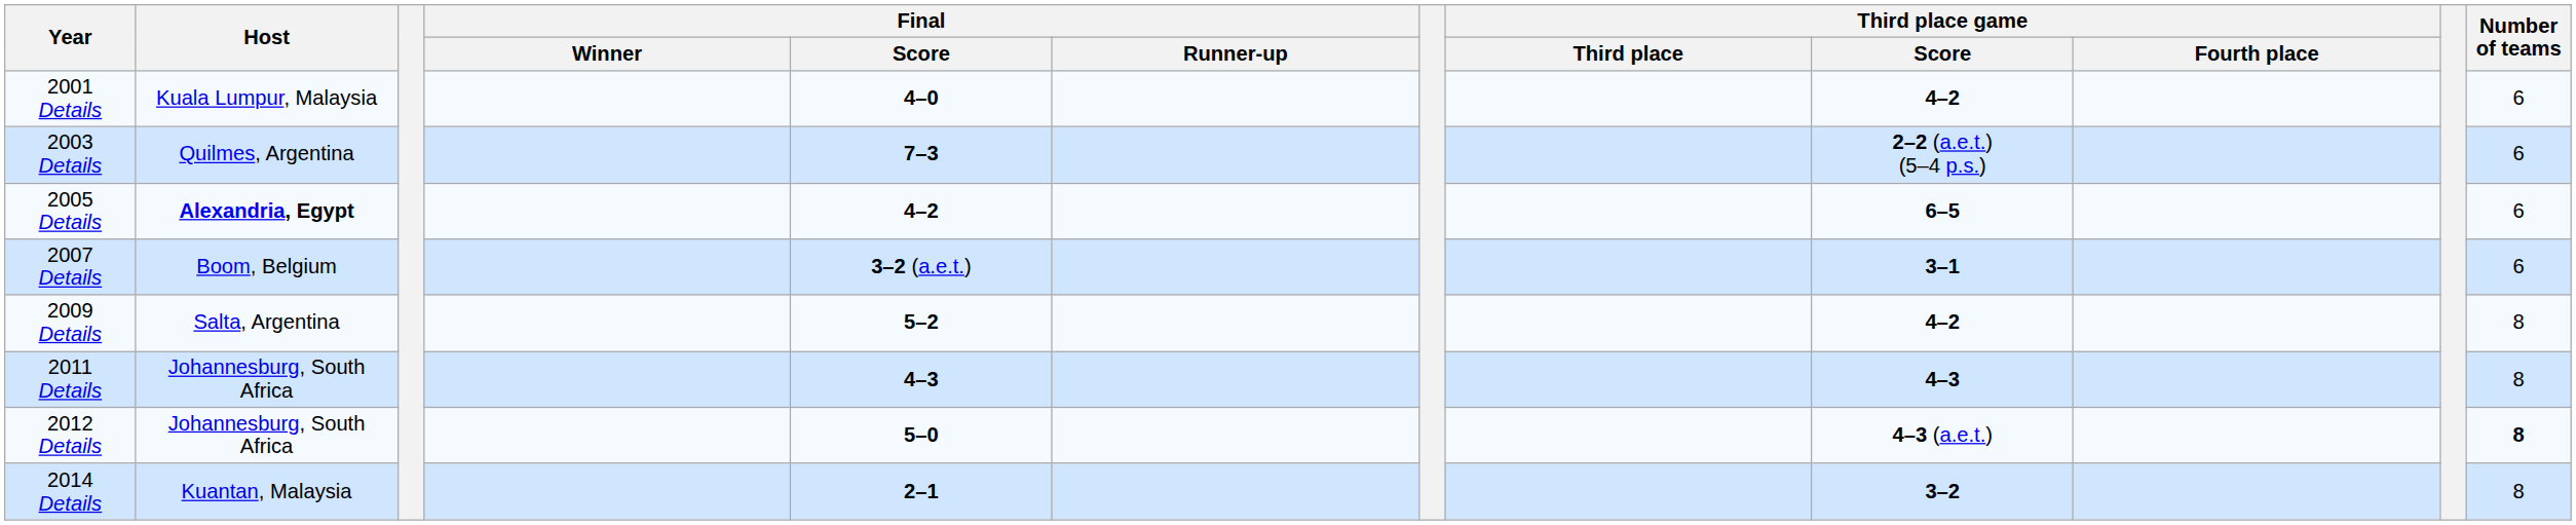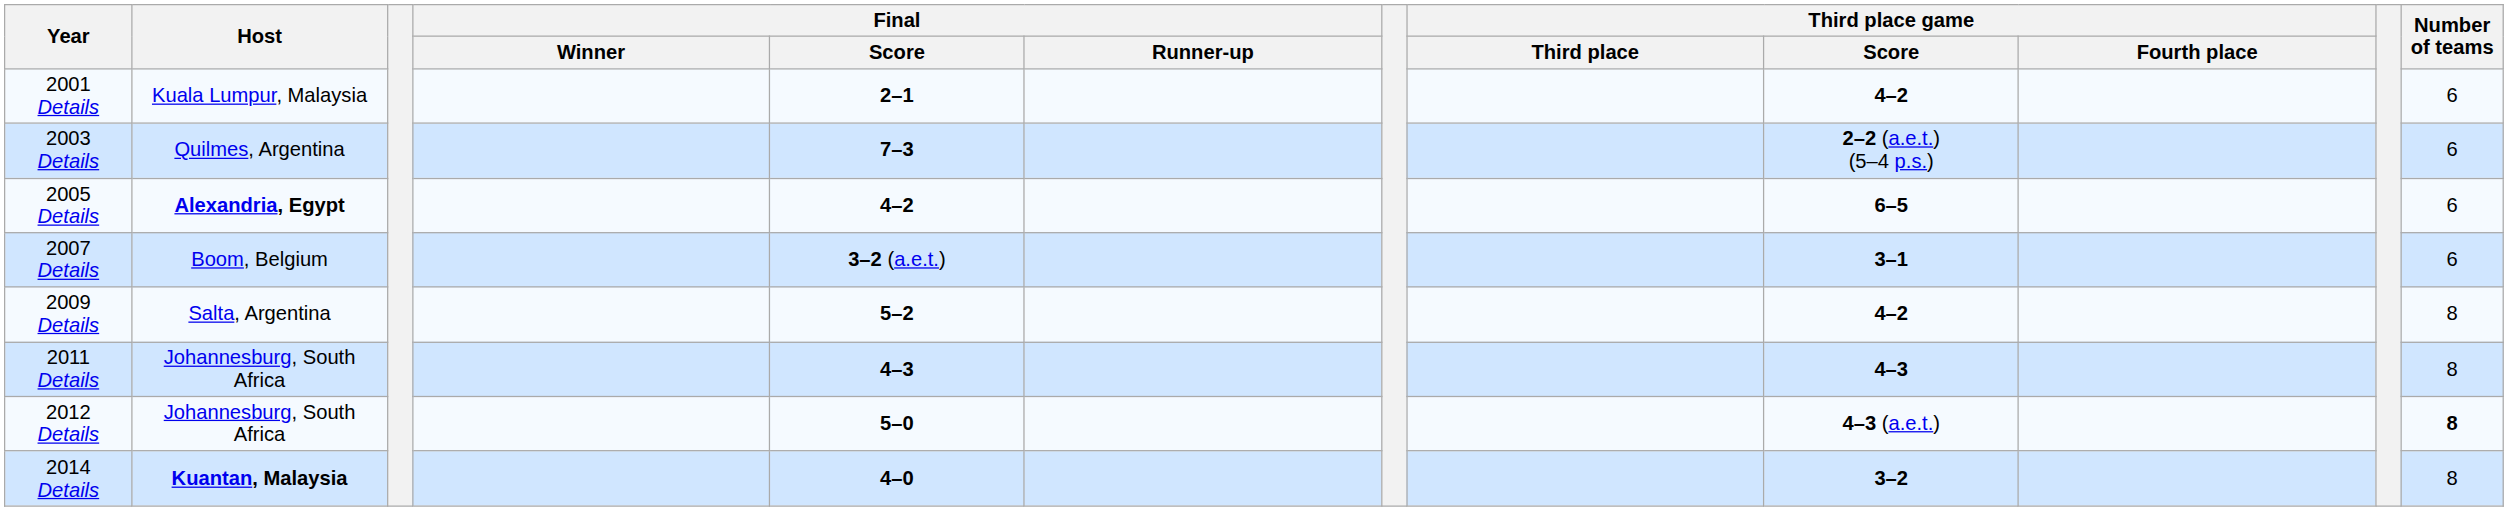2001 Details | Final / Score: 4–0 -> 2–1
2014 Details | Host: normal -> bold
2014 Details | Final / Score: 2–1 -> 4–0
